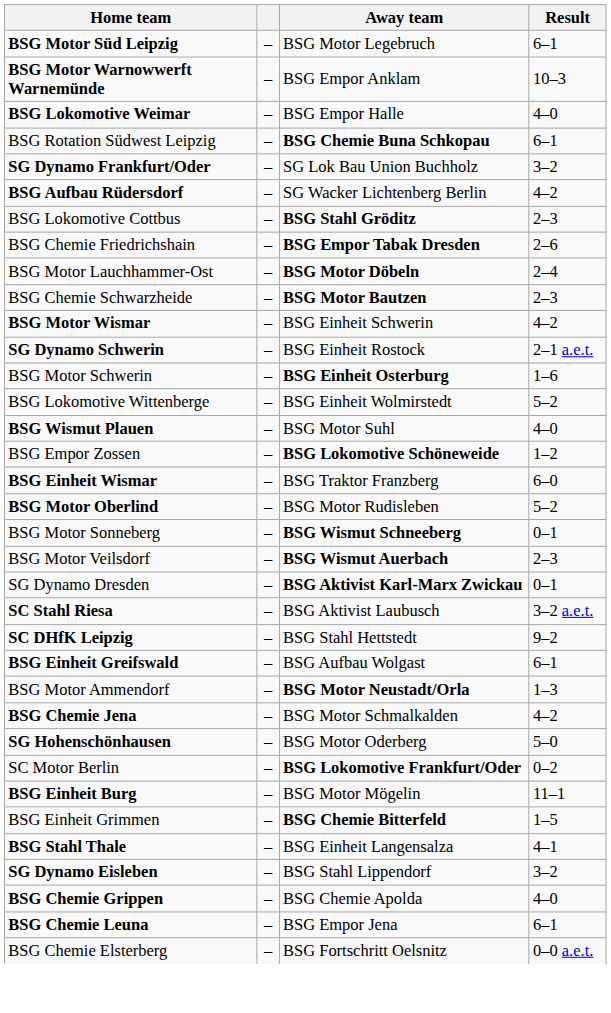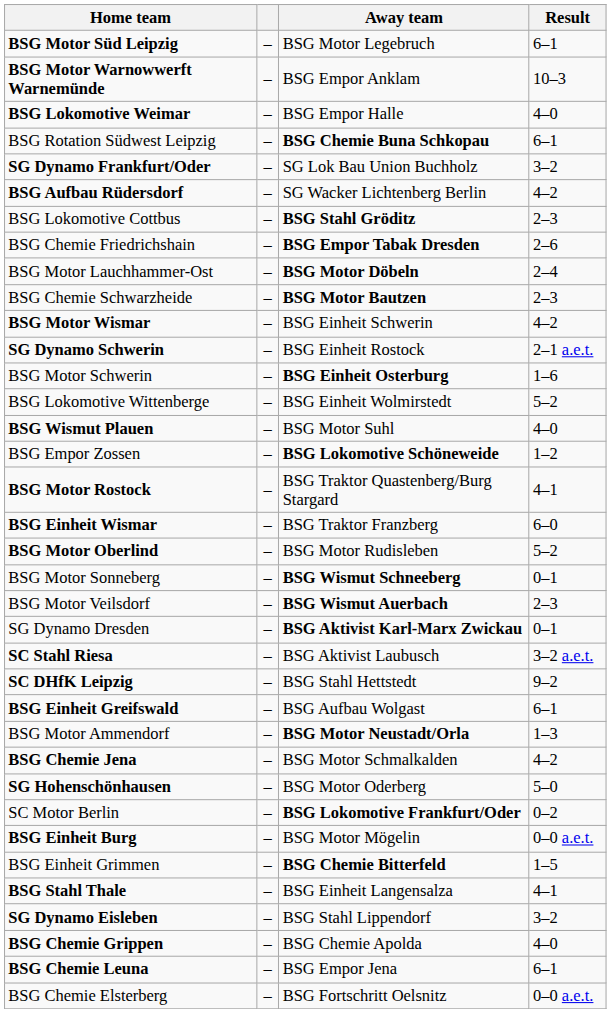+ row: BSG Motor Rostock | – | BSG Traktor Quastenberg/Burg Stargard | 4–1
BSG Einheit Burg | Result: 11–1 -> 0–0 a.e.t.
